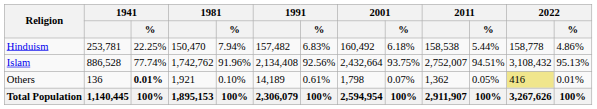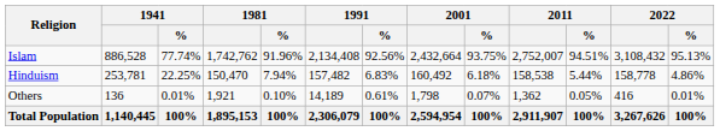rows swapped: Islam <-> Hinduism
Others | 1941 / %: bold -> normal
Others | 2022: khaki background -> no background
